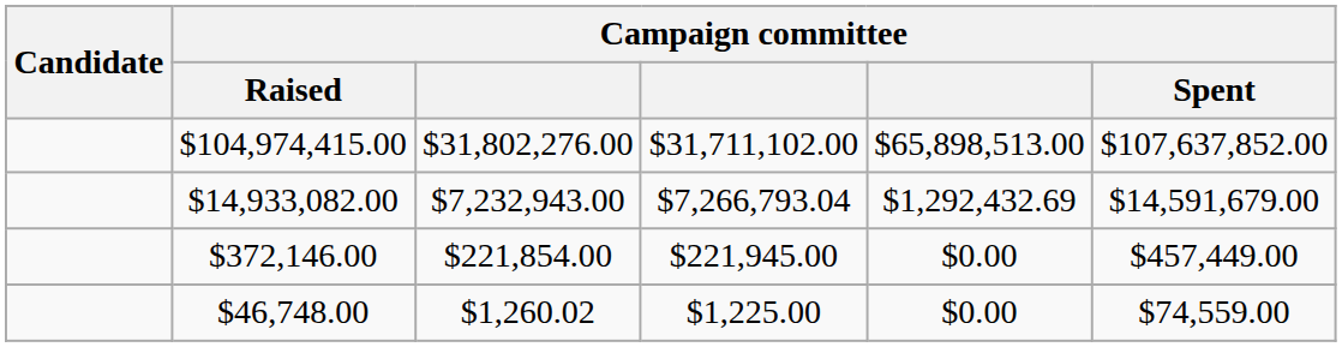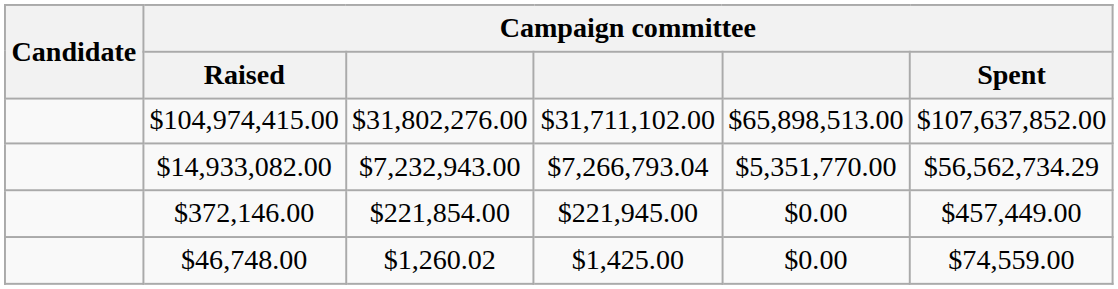$14,933,082.00 | column 5: $1,292,432.69 -> $5,351,770.00
$14,933,082.00 | Campaign committee / Spent: $14,591,679.00 -> $56,562,734.29
$46,748.00 | column 4: $1,225.00 -> $1,425.00
